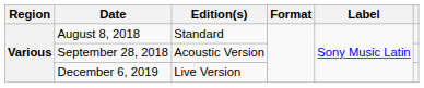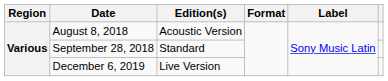August 8, 2018 | Edition(s): Standard -> Acoustic Version
September 28, 2018 | Edition(s): Acoustic Version -> Standard
